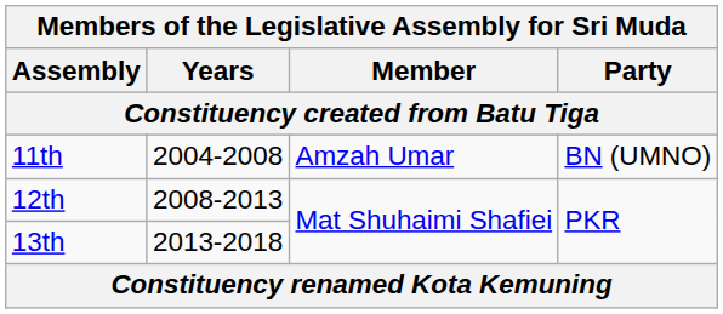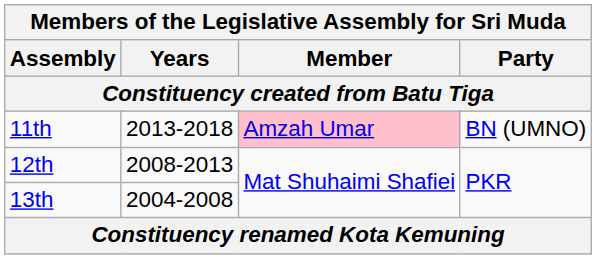11th | Years: 2004-2008 -> 2013-2018
11th | Member: no background -> pink background
13th | Years: 2013-2018 -> 2004-2008
